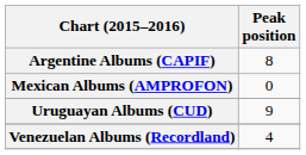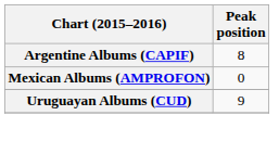- row: Venezuelan Albums (Recordland) | 4
